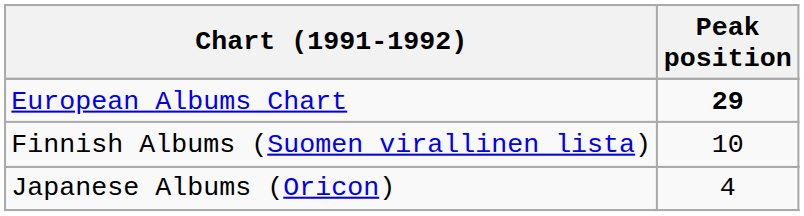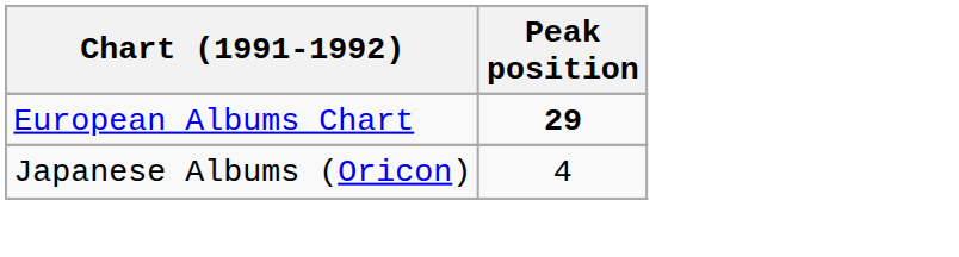- row: Finnish Albums (Suomen virallinen lista) | 10
